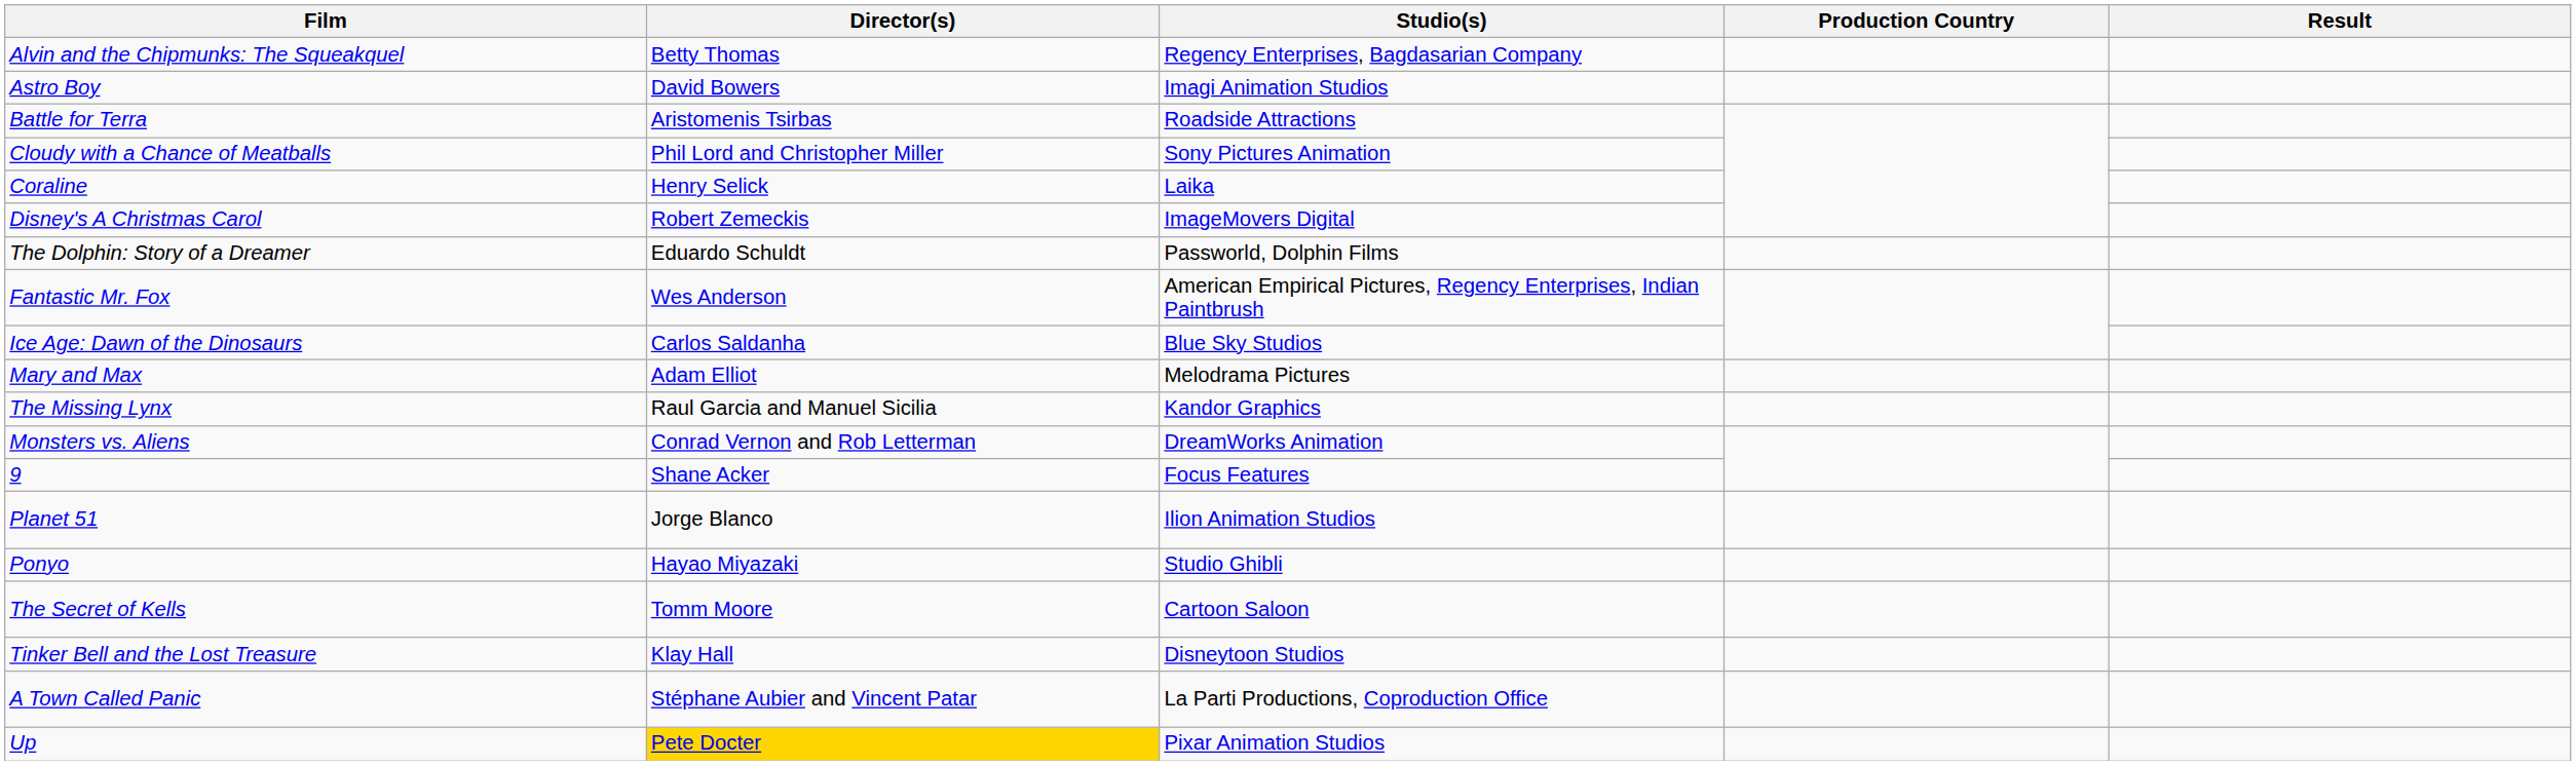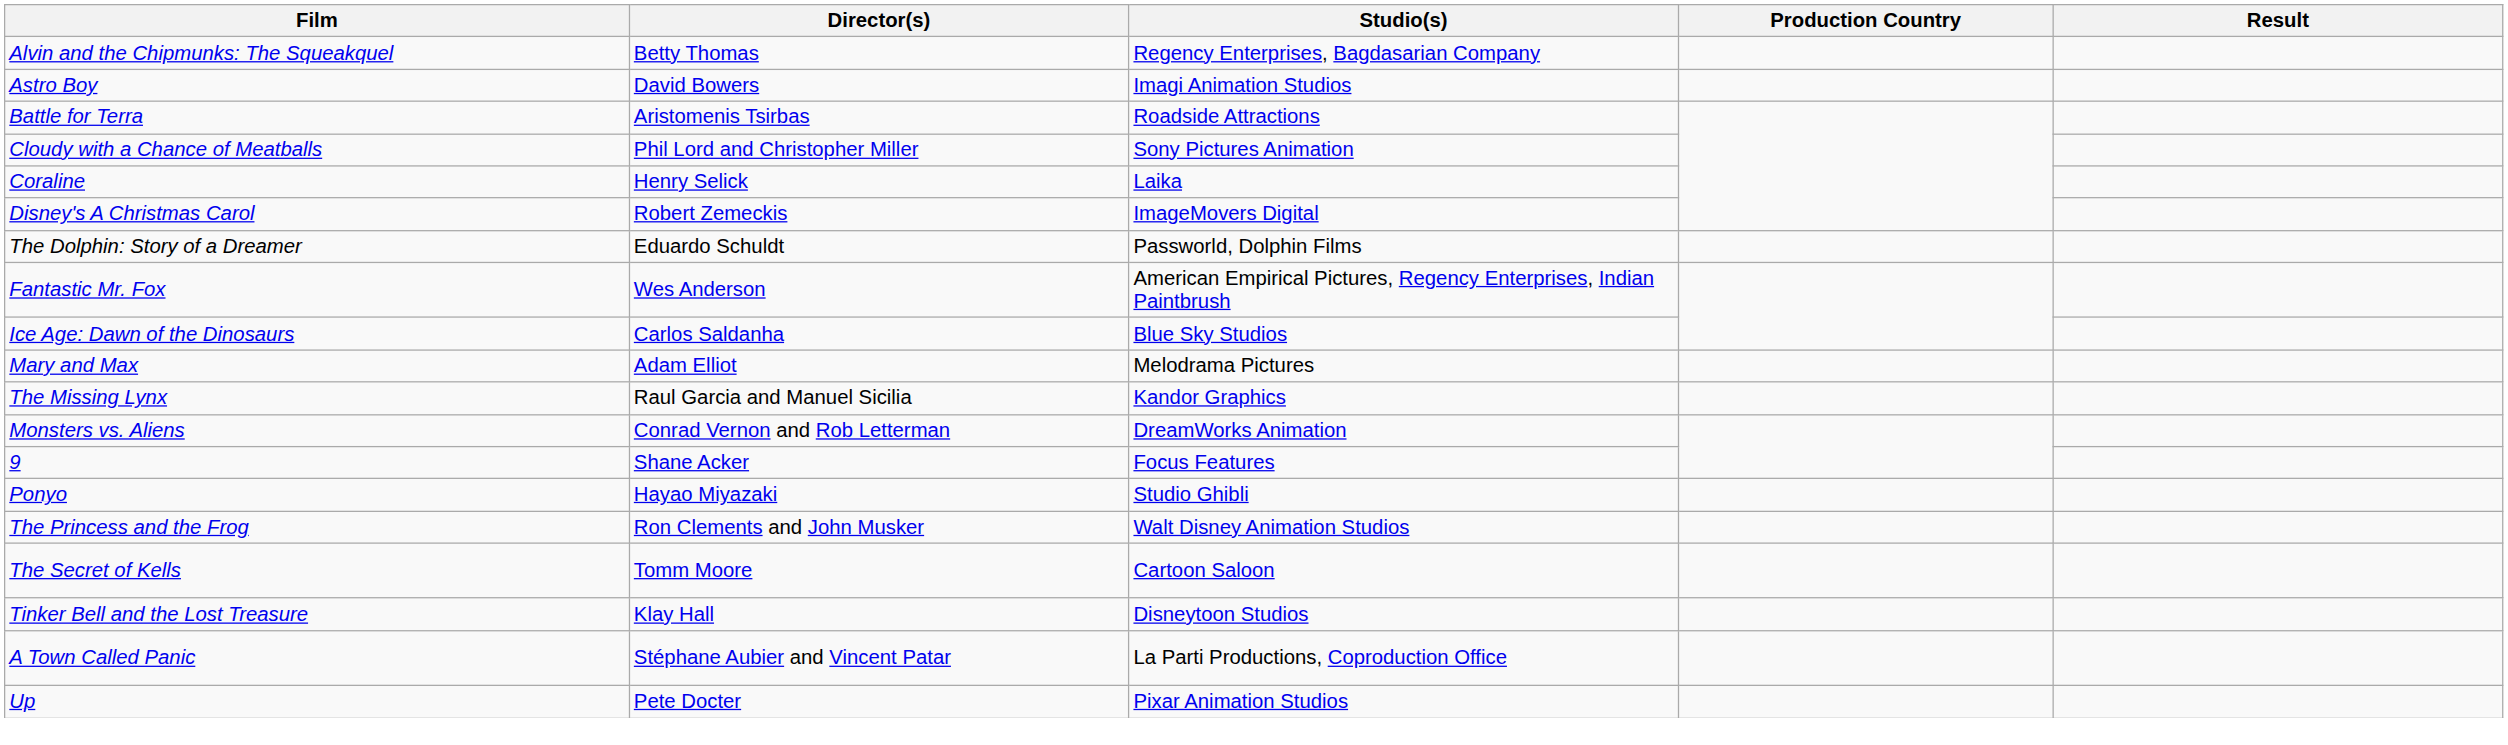- row: Planet 51 | Jorge Blanco | Ilion Animation Studios
+ row: The Princess and the Frog | Ron Clements and John Musker | Walt Disney Animation Studios
Up | Director(s): gold background -> no background
